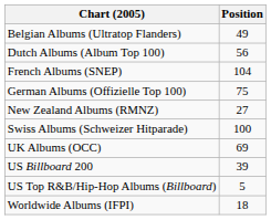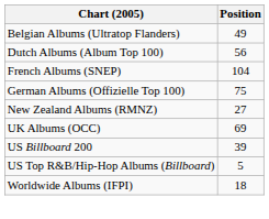- row: Swiss Albums (Schweizer Hitparade) | 100
